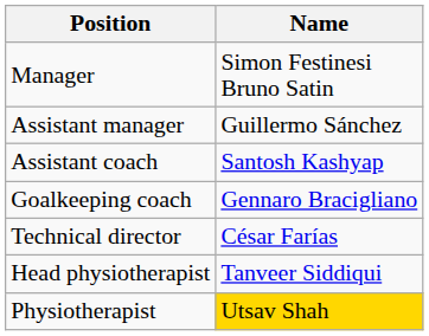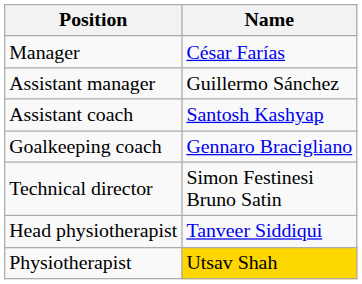Manager | Name: Simon Festinesi Bruno Satin -> César Farías
Technical director | Name: César Farías -> Simon Festinesi Bruno Satin
